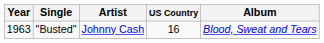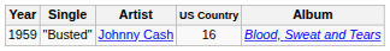"Busted" | Year: 1963 -> 1959
